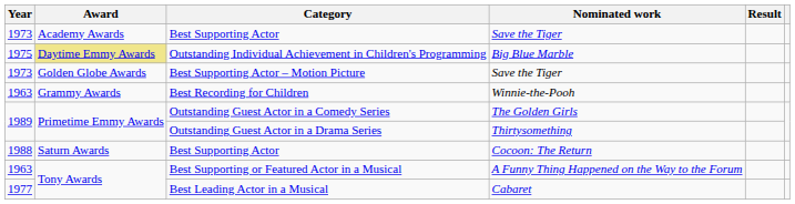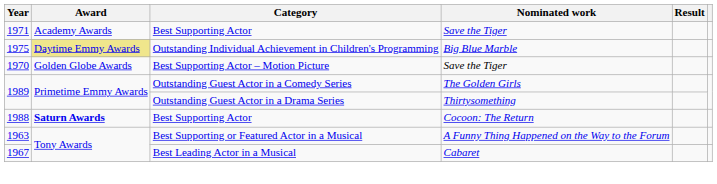Best Supporting Actor / Save the Tiger | Year: 1973 -> 1971
Best Supporting Actor – Motion Picture | Year: 1973 -> 1970
- row: 1963 | Grammy Awards | Best Recording for Children | Winnie-the-Pooh
Best Supporting Actor / Cocoon: The Return | Award: normal -> bold
Best Leading Actor in a Musical | Year: 1977 -> 1967
